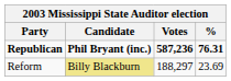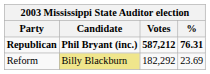Republican | Votes: 587,236 -> 587,212
Reform | Votes: 188,297 -> 182,292
